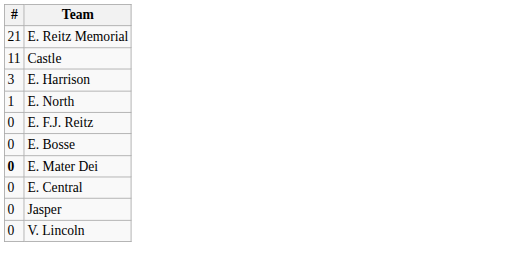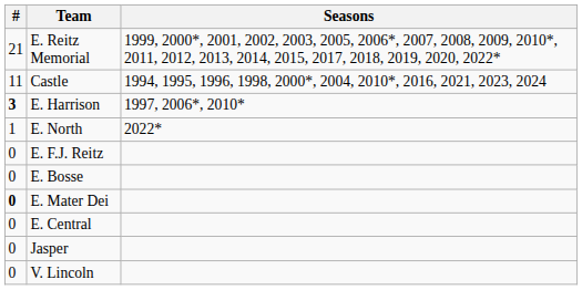+ column: Seasons | 1999, 2000*, 2001, 2002, 2003, 2005, 2006*, 2007, 2008, 2009, 2010*, 2011, 2012, 2013, 2014, 2015, 2017, 2018, 2019, 2020, 2022* | 1994, 1995, 1996, 1998, 2000*, 2004, 2010*, 2016, 2021, 2023, 2024 | 1997, 2006*, 2010* | 2022*
E. Harrison | #: normal -> bold
